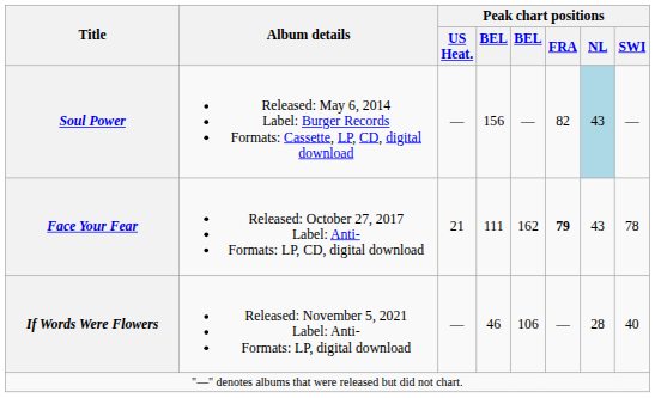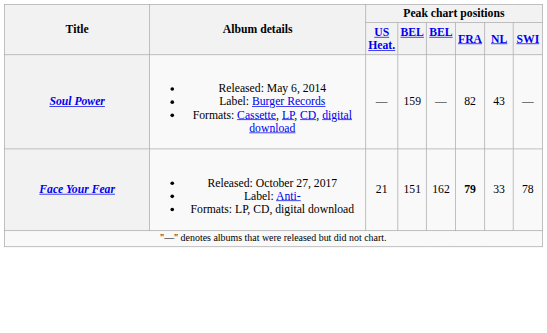Soul Power | column 4: 156 -> 159
Soul Power | Peak chart positions / NL: lightblue background -> no background
Face Your Fear | column 4: 111 -> 151
Face Your Fear | Peak chart positions / NL: 43 -> 33
- row: If Words Were Flowers | Released: November 5, 2021 Label: Anti- Formats: LP, digital download | — | 46 | 106 | — | 28 | 40
